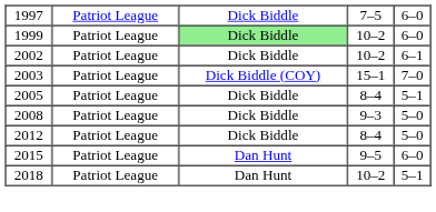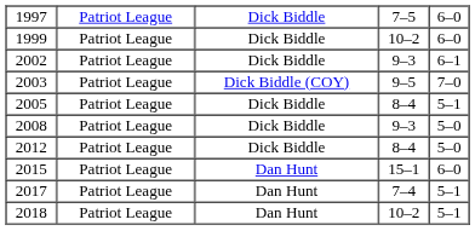1999 | column 3: lightgreen background -> no background
2002 | column 4: 10–2 -> 9–3
2003 | column 4: 15–1 -> 9–5
2015 | column 4: 9–5 -> 15–1
+ row: 2017 | Patriot League | Dan Hunt | 7–4 | 5–1
